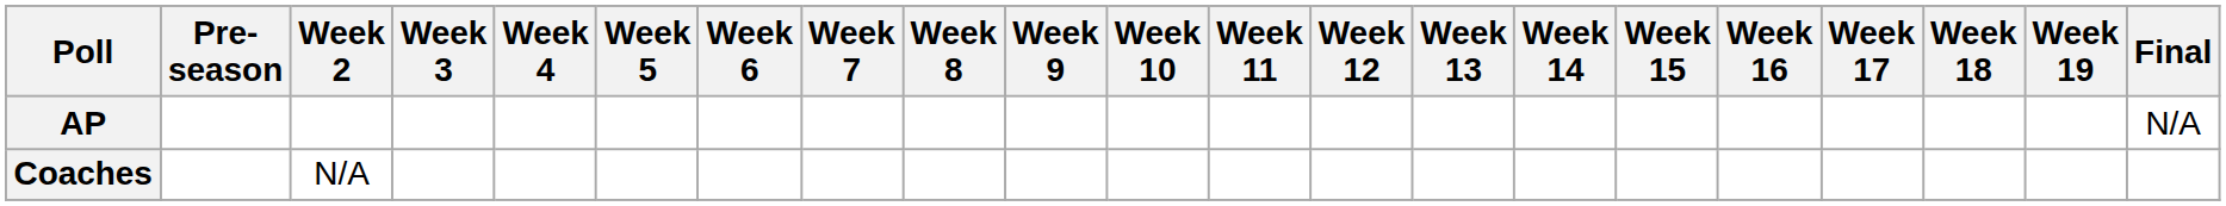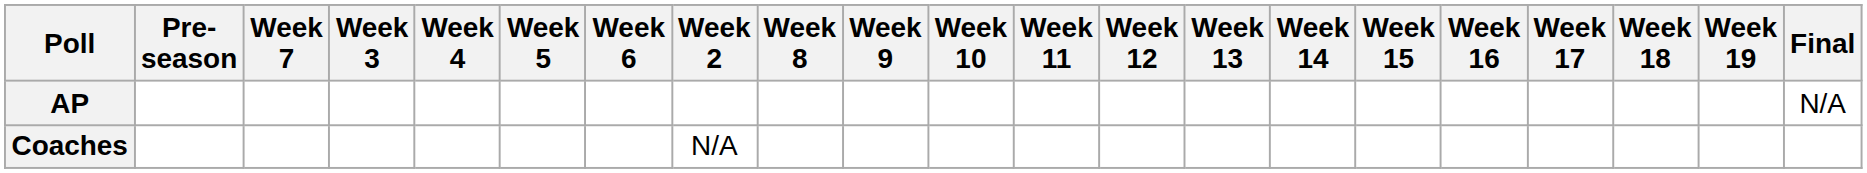columns swapped: Week 2 <-> Week 7
